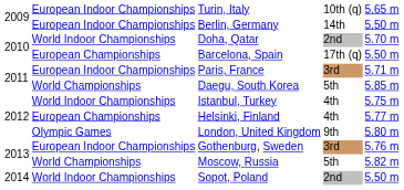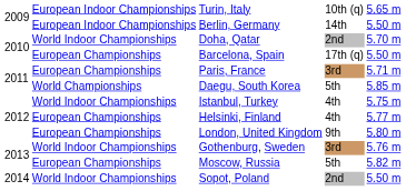Paris, France | column 2: European Indoor Championships -> European Championships
London, United Kingdom | column 2: Olympic Games -> European Championships
Gothenburg, Sweden | column 2: European Indoor Championships -> World Indoor Championships
Moscow, Russia | column 2: World Championships -> European Championships
